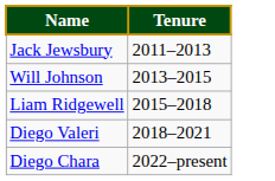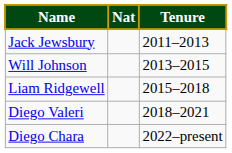+ column: Nat
